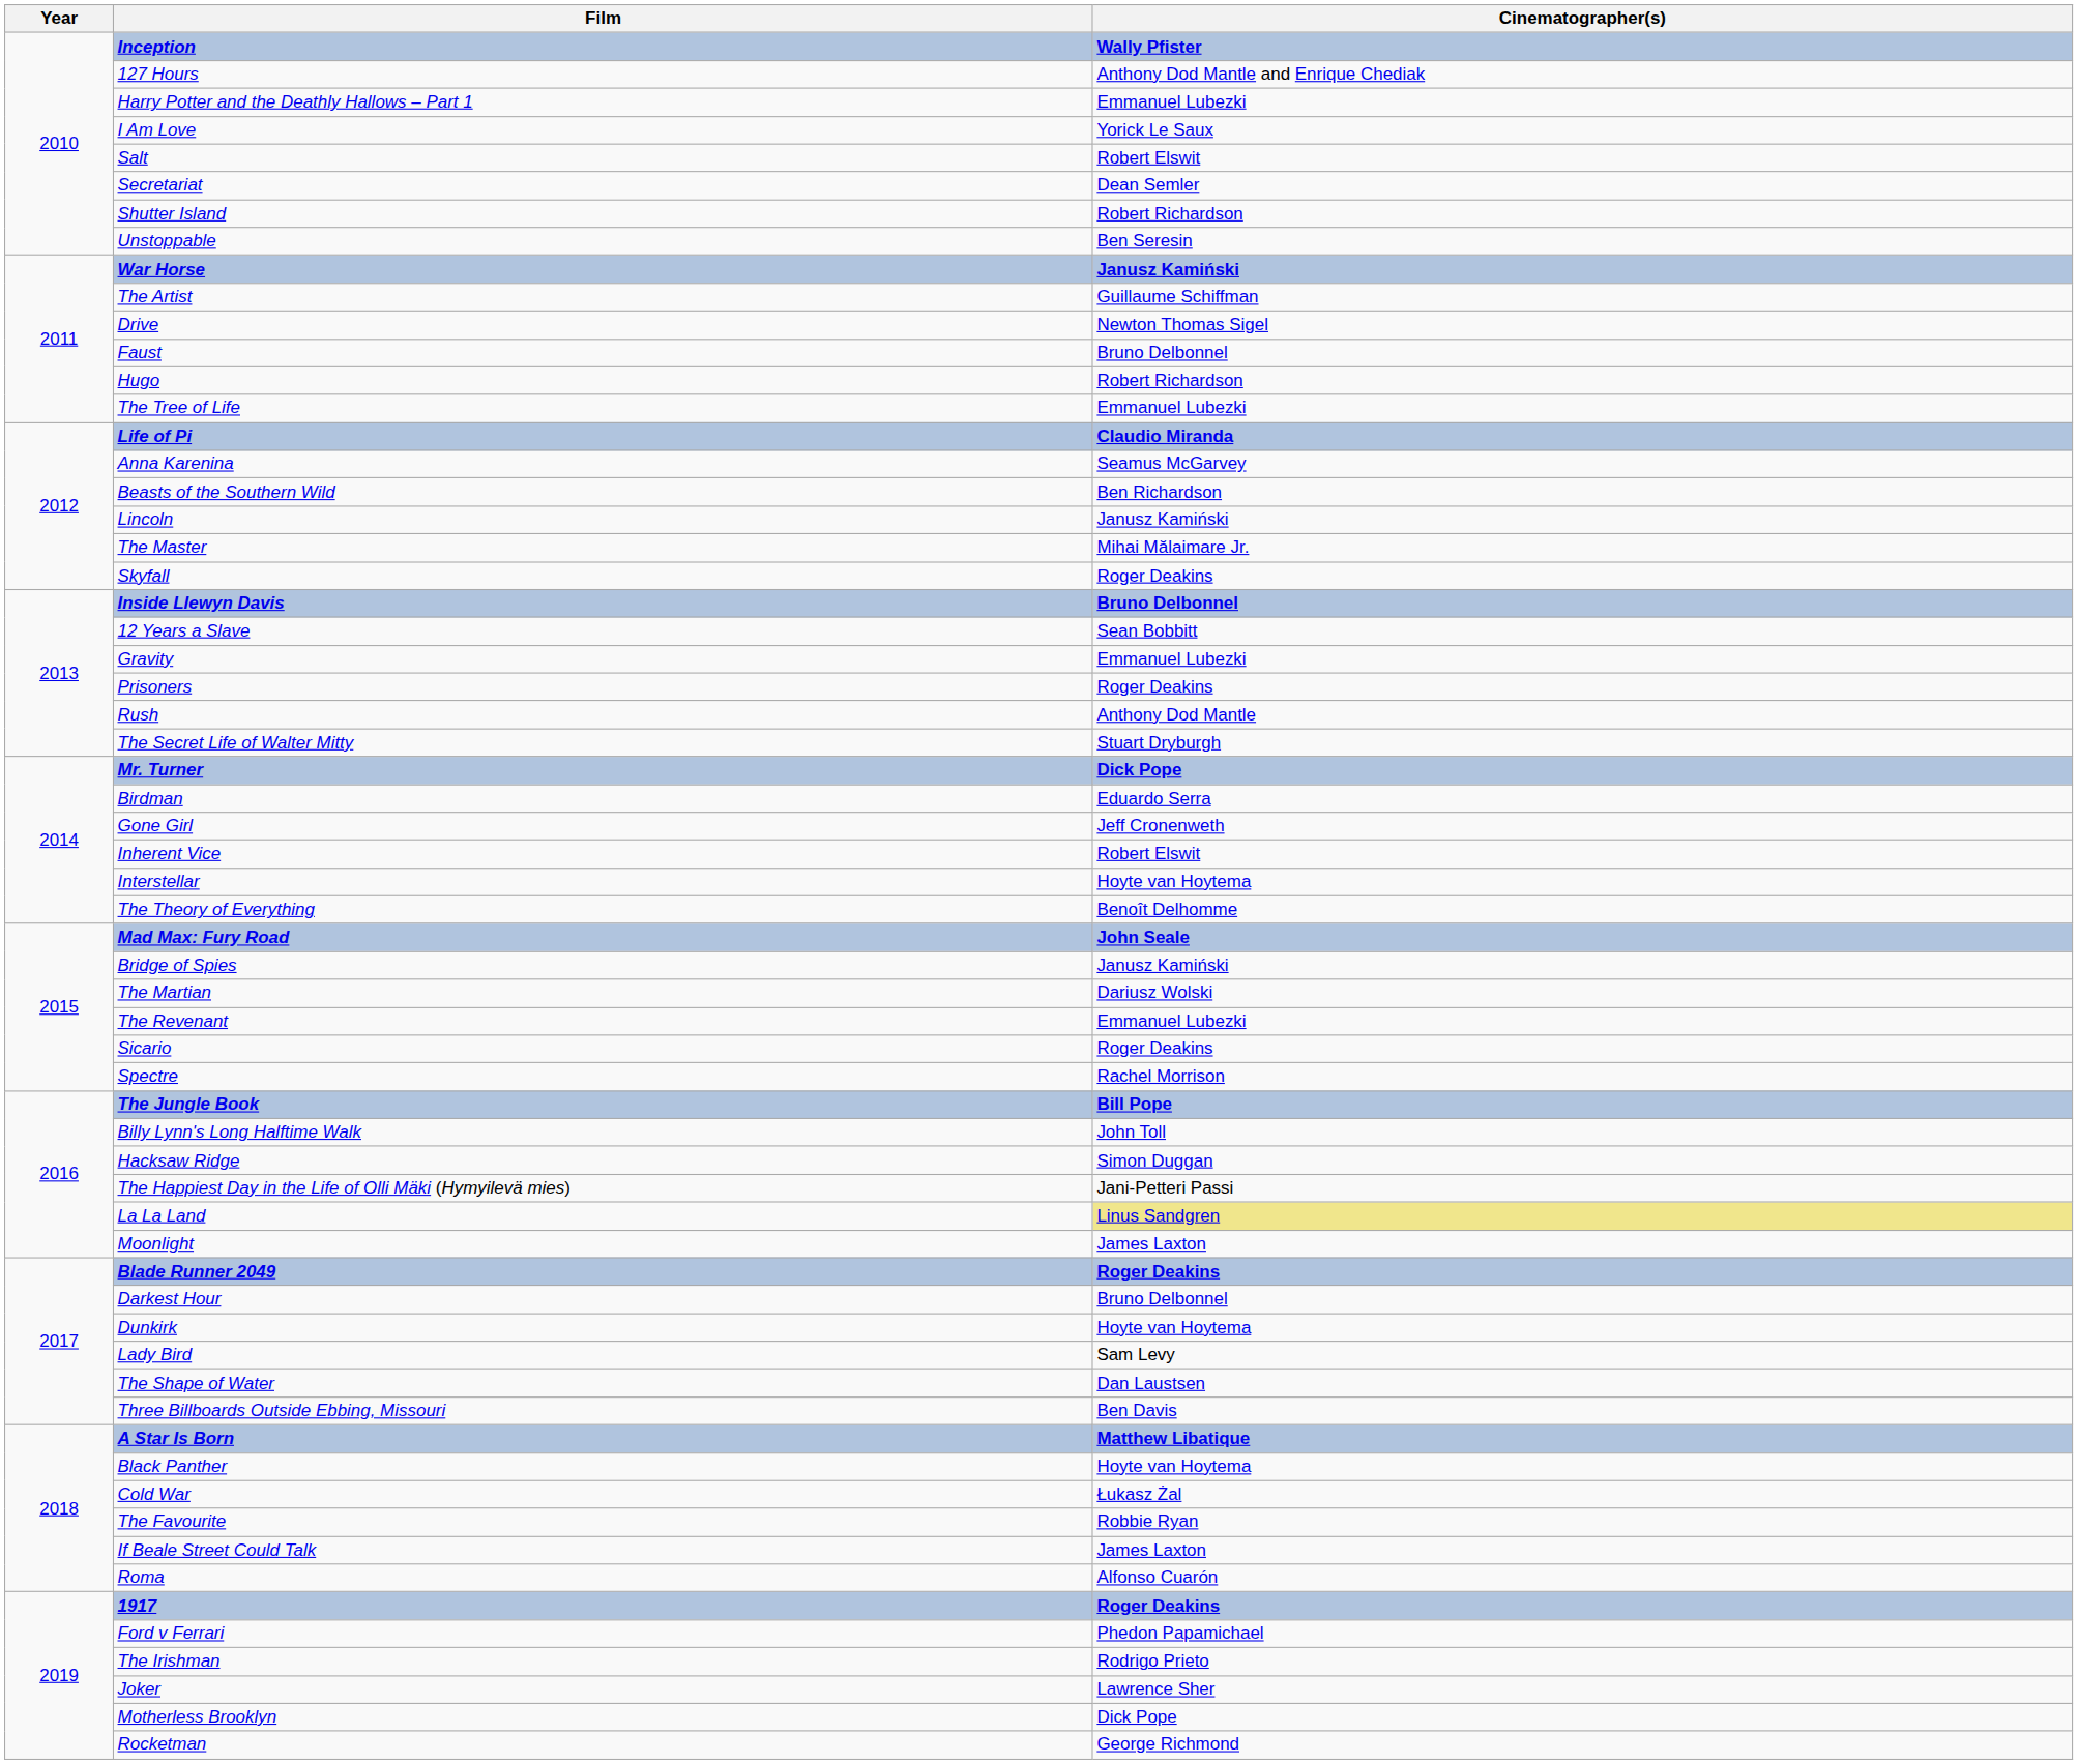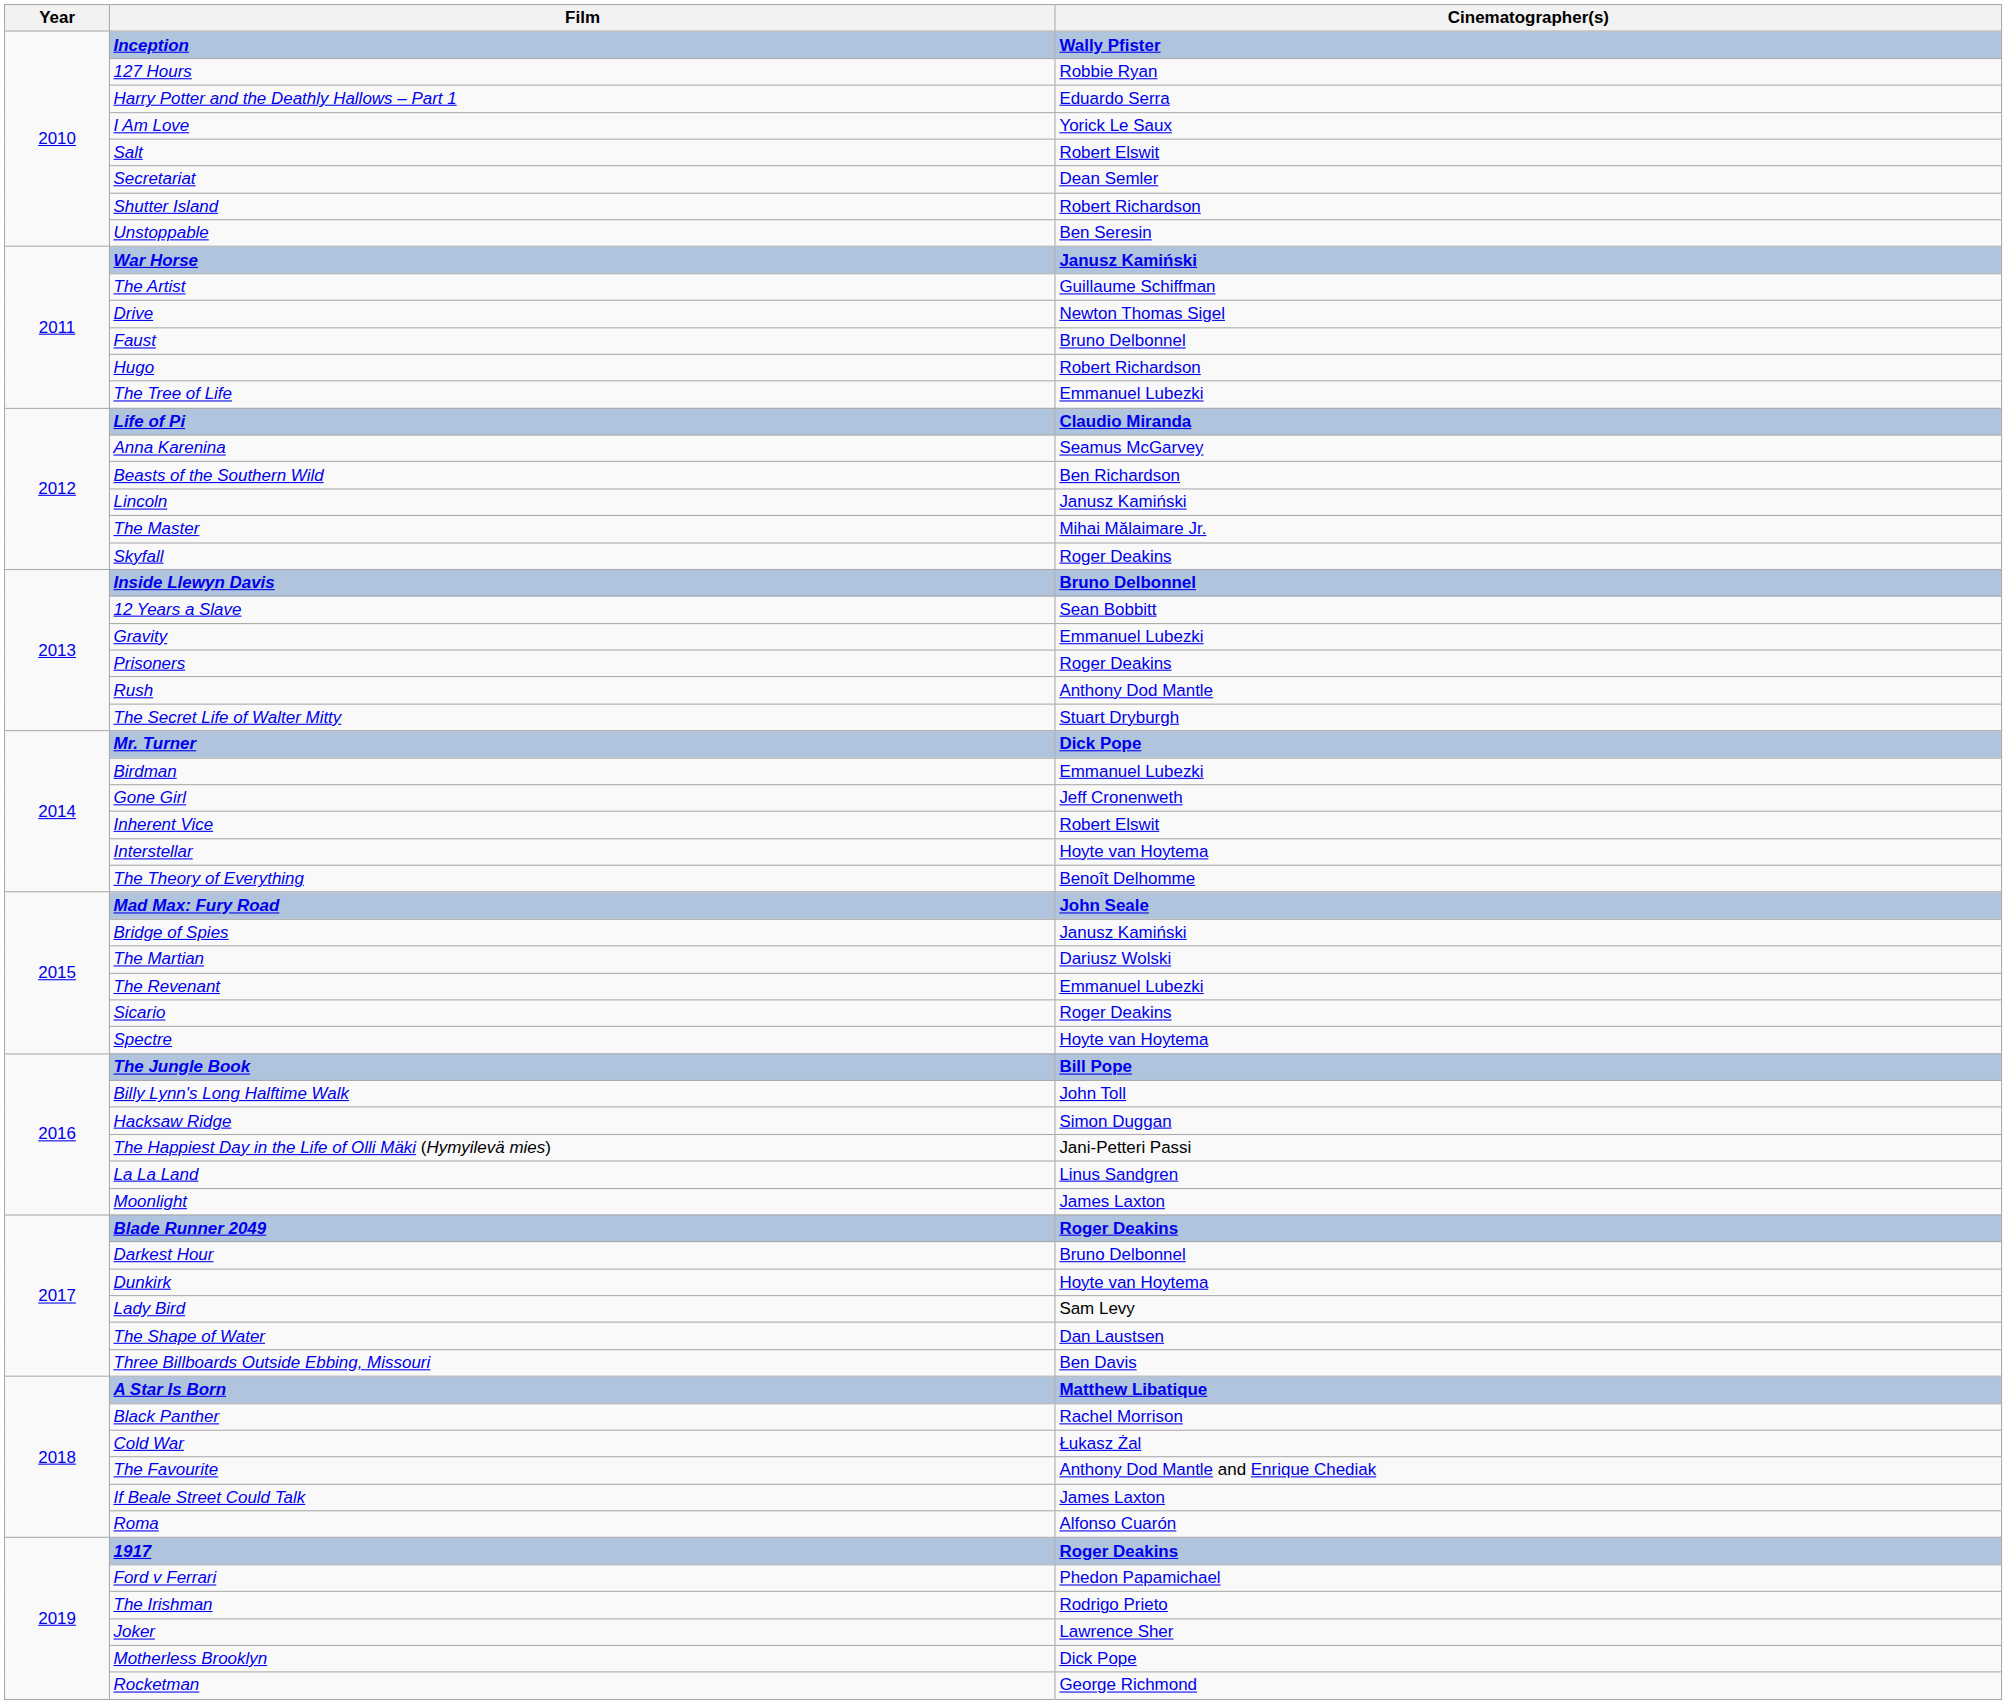127 Hours | Cinematographer(s): Anthony Dod Mantle and Enrique Chediak -> Robbie Ryan
Harry Potter and the Deathly Hallows – Part 1 | Cinematographer(s): Emmanuel Lubezki -> Eduardo Serra
Birdman | Cinematographer(s): Eduardo Serra -> Emmanuel Lubezki
Spectre | Cinematographer(s): Rachel Morrison -> Hoyte van Hoytema
La La Land | Cinematographer(s): khaki background -> no background
Black Panther | Cinematographer(s): Hoyte van Hoytema -> Rachel Morrison
The Favourite | Cinematographer(s): Robbie Ryan -> Anthony Dod Mantle and Enrique Chediak
